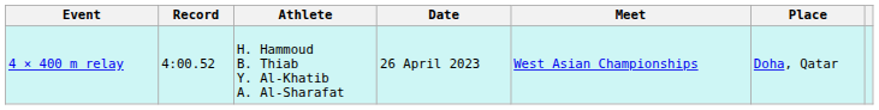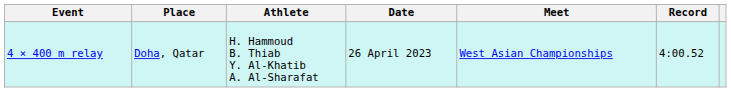columns swapped: Record <-> Place
